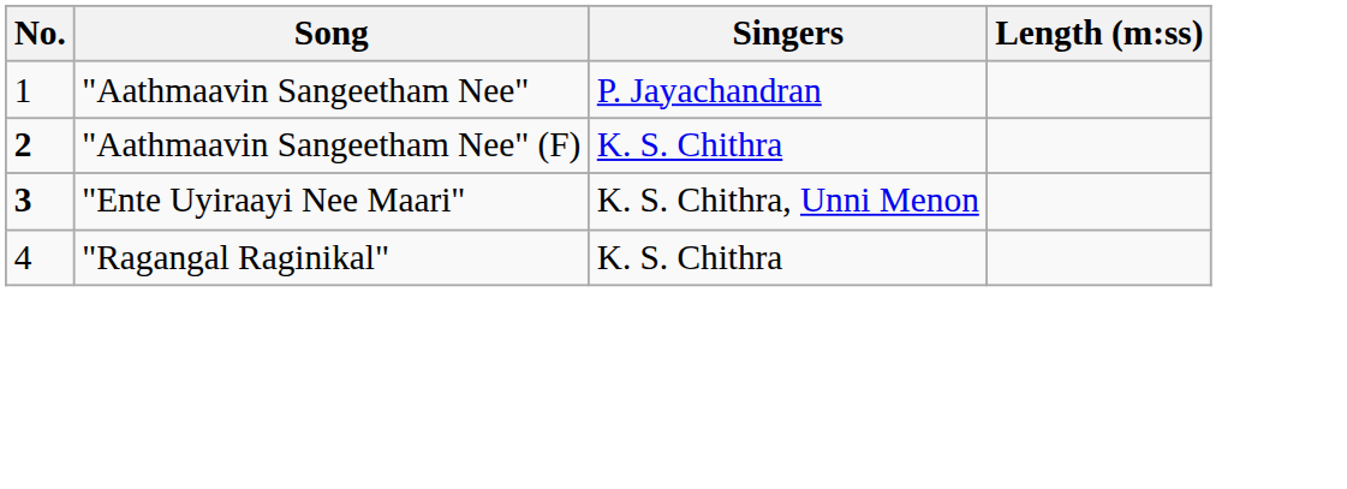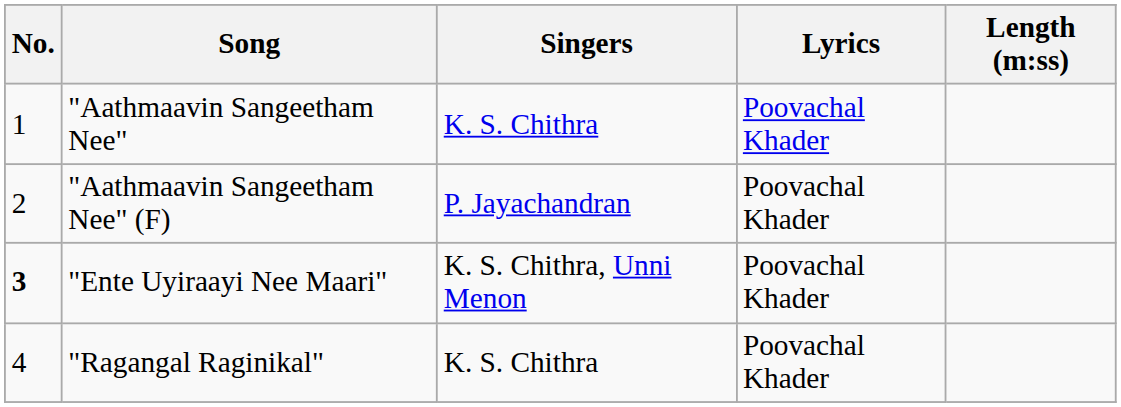+ column: Lyrics | Poovachal Khader | Poovachal Khader | Poovachal Khader | Poovachal Khader
"Aathmaavin Sangeetham Nee" | Singers: P. Jayachandran -> K. S. Chithra
"Aathmaavin Sangeetham Nee" (F) | No.: bold -> normal
"Aathmaavin Sangeetham Nee" (F) | Singers: K. S. Chithra -> P. Jayachandran
